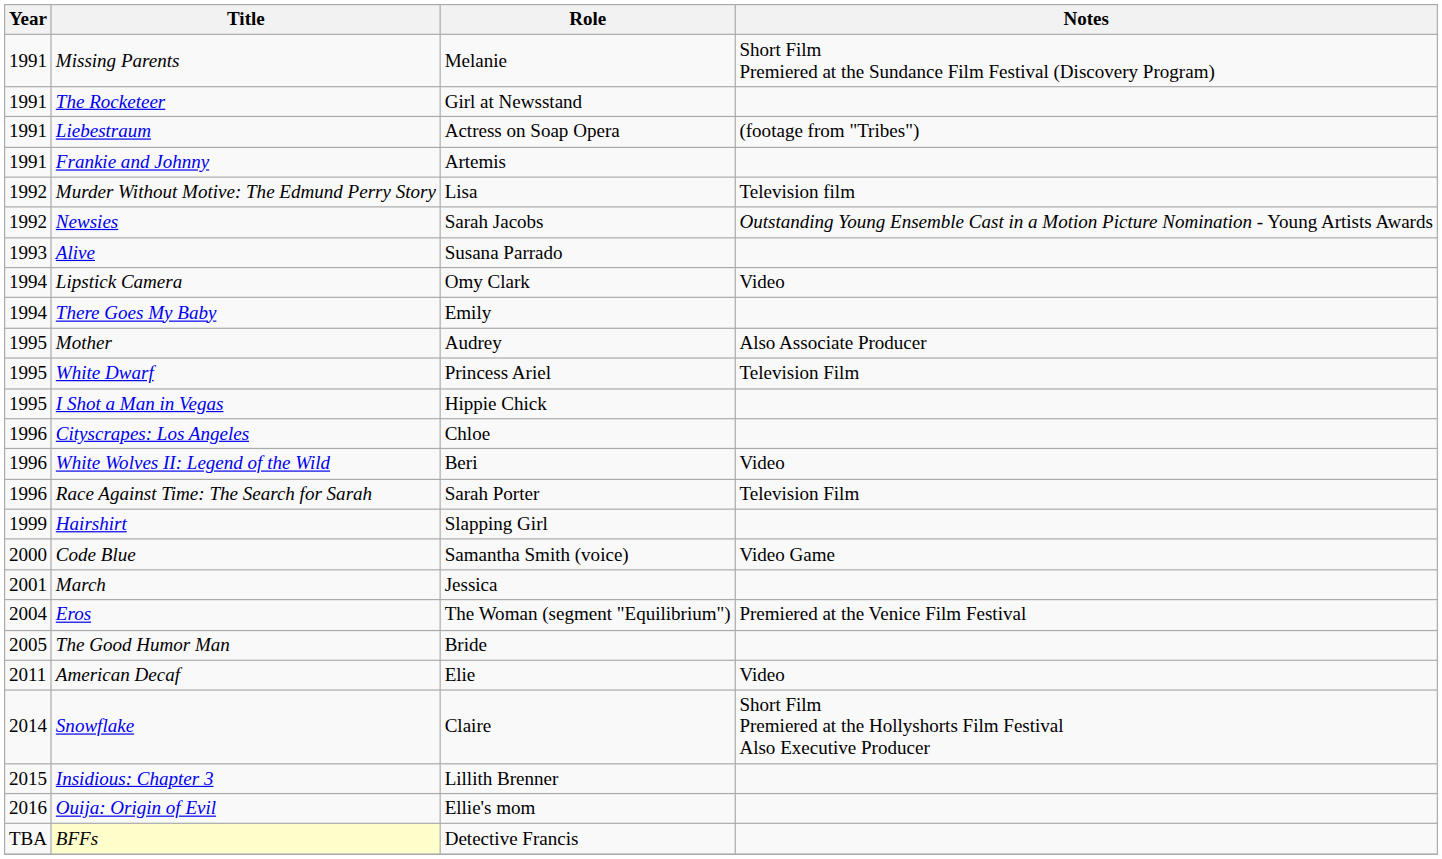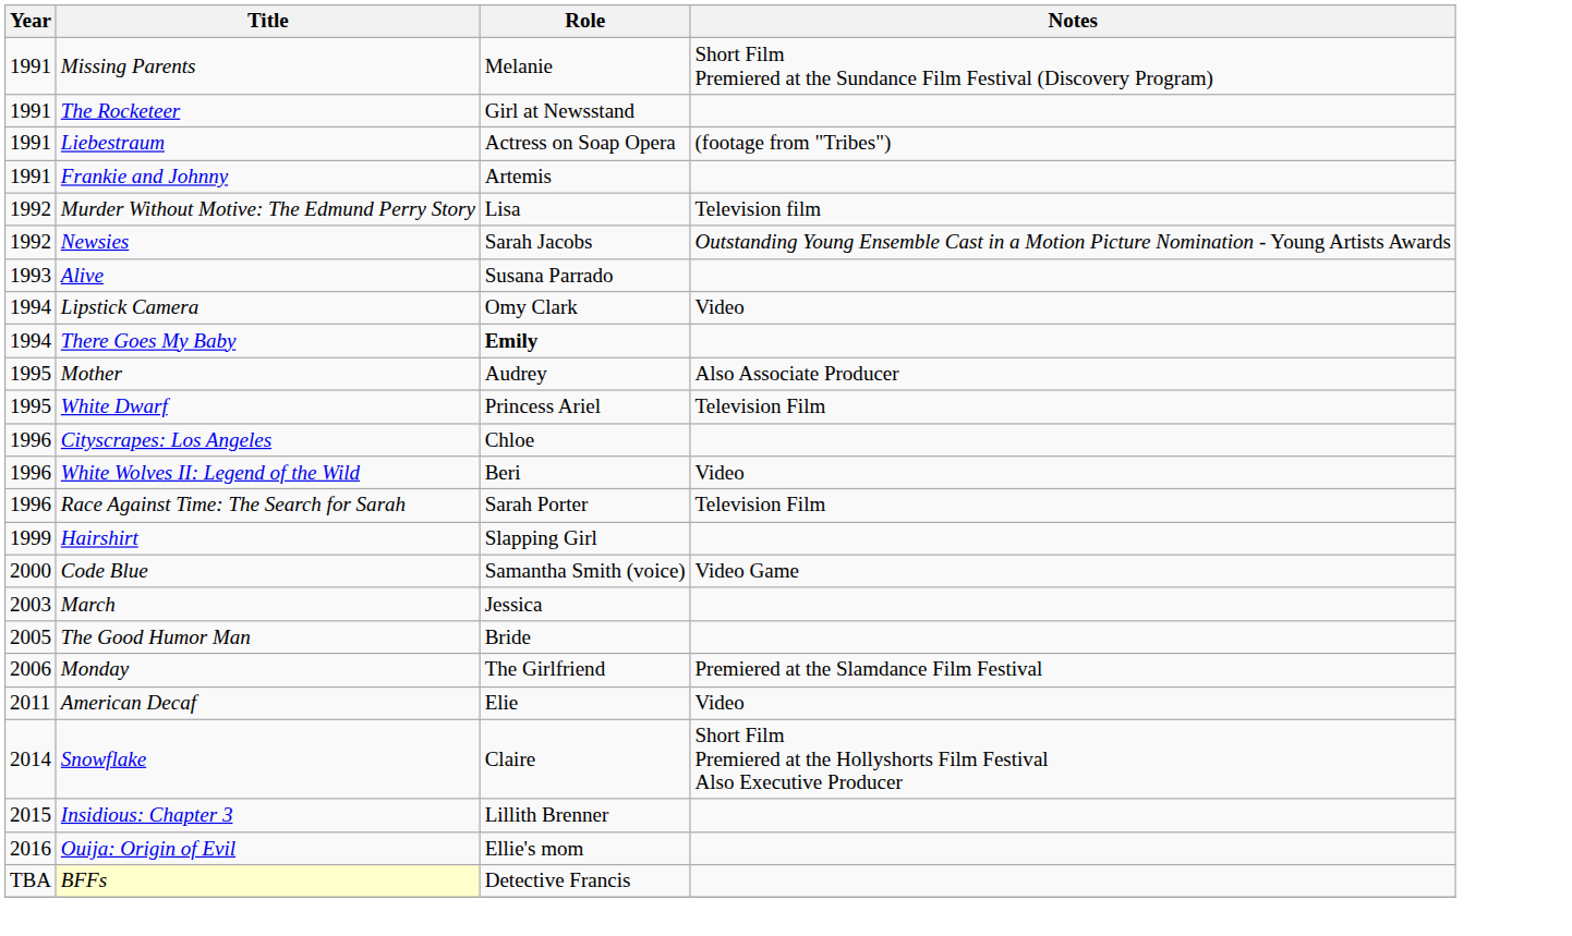There Goes My Baby | Role: normal -> bold
- row: 1995 | I Shot a Man in Vegas | Hippie Chick
March | Year: 2001 -> 2003
- row: 2004 | Eros | The Woman (segment "Equilibrium") | Premiered at the Venice Film Festival
+ row: 2006 | Monday | The Girlfriend | Premiered at the Slamdance Film Festival
